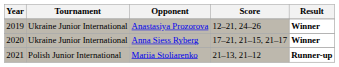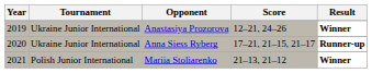Anna Siess Ryberg | Result: Winner -> Runner-up
Mariia Stoliarenko | Result: Runner-up -> Winner
